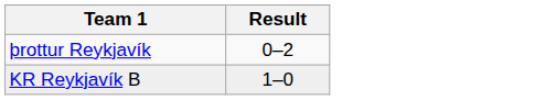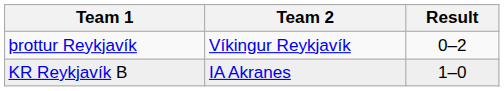+ column: Team 2 | Víkingur Reykjavík | IA Akranes
